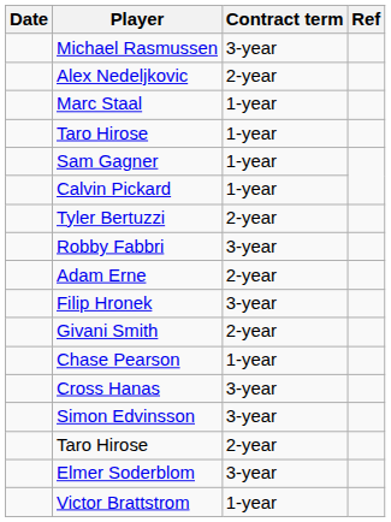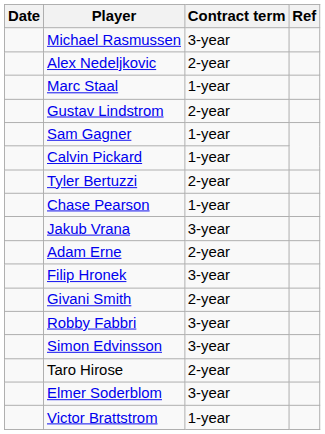+ row: Gustav Lindstrom | 2-year
- row: Taro Hirose | 1-year
rows swapped: Chase Pearson <-> Robby Fabbri
+ row: Jakub Vrana | 3-year
- row: Cross Hanas | 3-year
